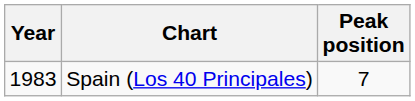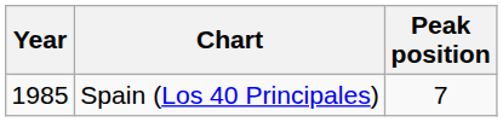Spain (Los 40 Principales) | Year: 1983 -> 1985
